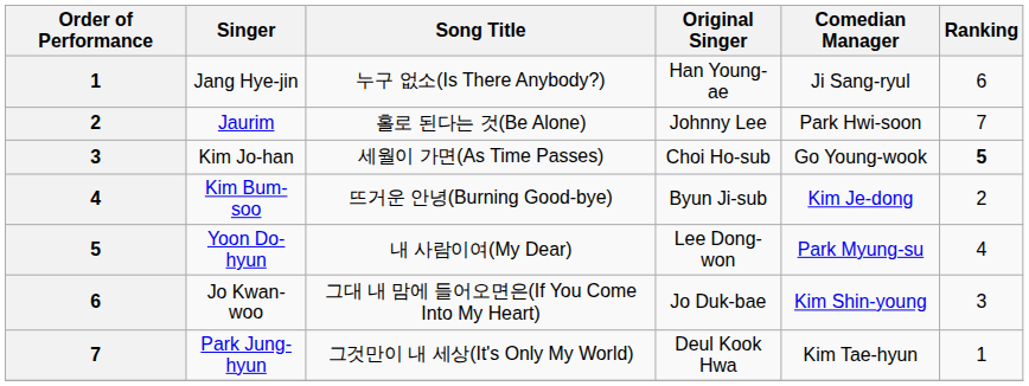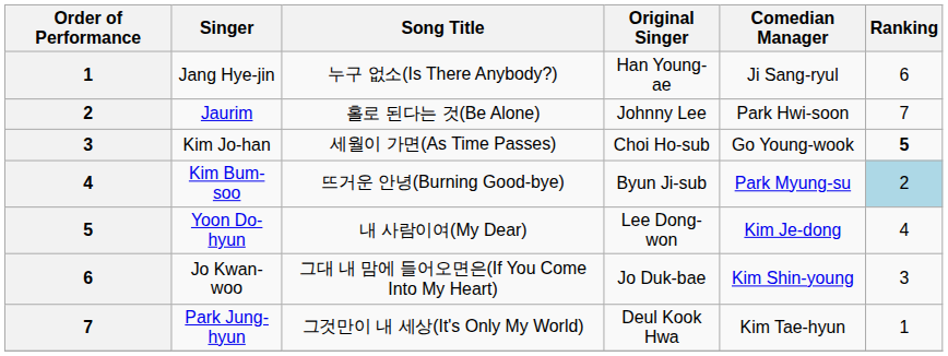Kim Bum-soo | Comedian Manager: Kim Je-dong -> Park Myung-su
Kim Bum-soo | Ranking: no background -> lightblue background
Yoon Do-hyun | Comedian Manager: Park Myung-su -> Kim Je-dong
